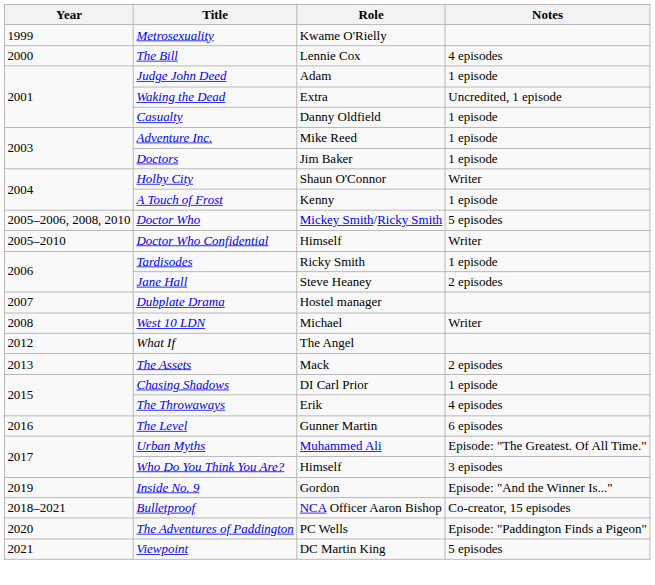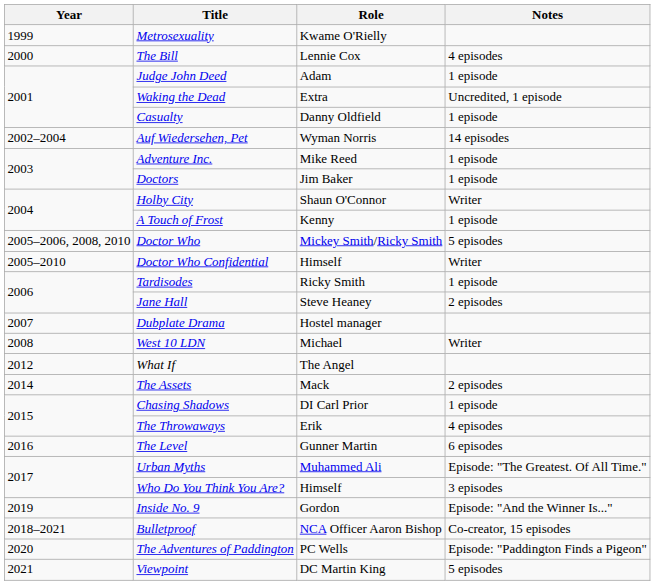+ row: 2002–2004 | Auf Wiedersehen, Pet | Wyman Norris | 14 episodes
The Assets | Year: 2013 -> 2014
